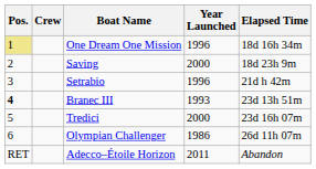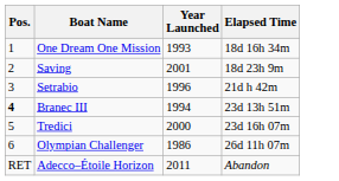- column: Crew
One Dream One Mission | Pos.: khaki background -> no background
One Dream One Mission | Year Launched: 1996 -> 1993
Saving | Year Launched: 2000 -> 2001
Branec III | Year Launched: 1993 -> 1994
